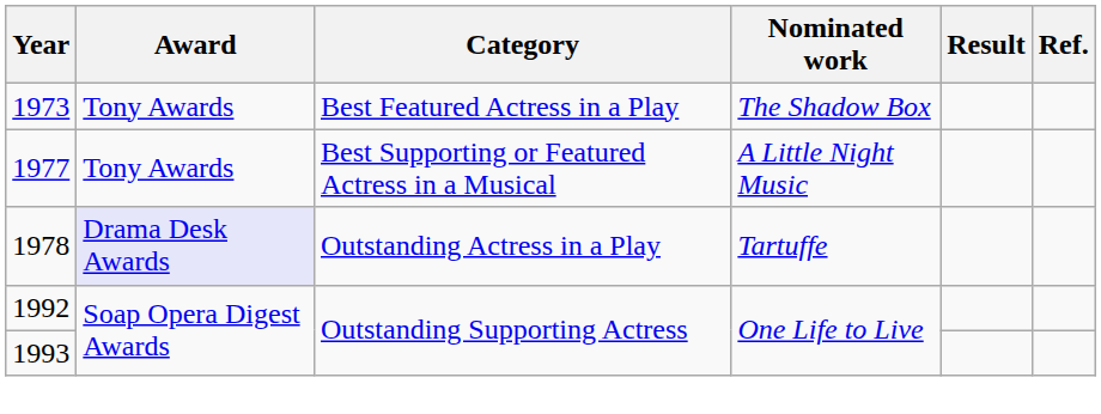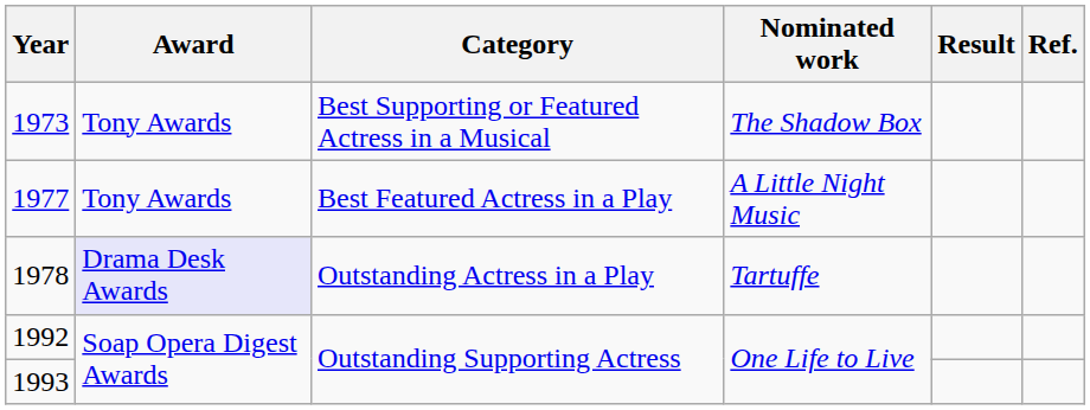1973 | Category: Best Featured Actress in a Play -> Best Supporting or Featured Actress in a Musical
1977 | Category: Best Supporting or Featured Actress in a Musical -> Best Featured Actress in a Play
